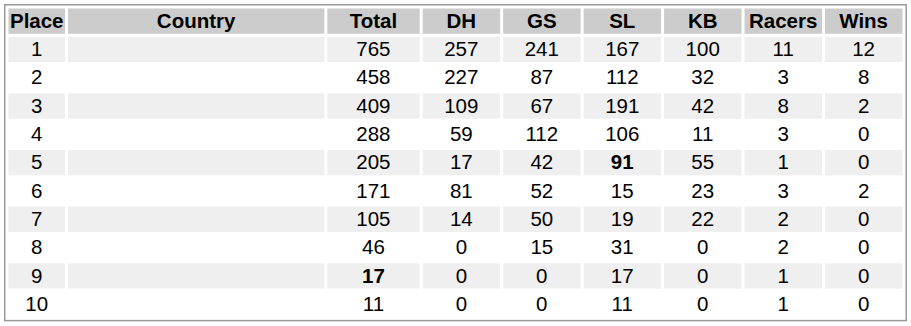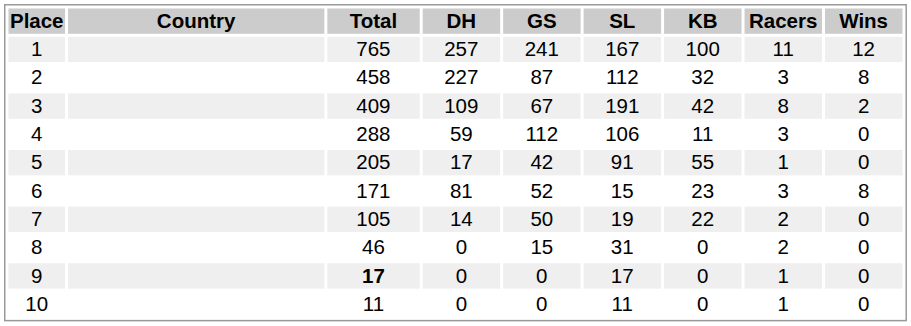5 | SL: bold -> normal
6 | Wins: 2 -> 8
